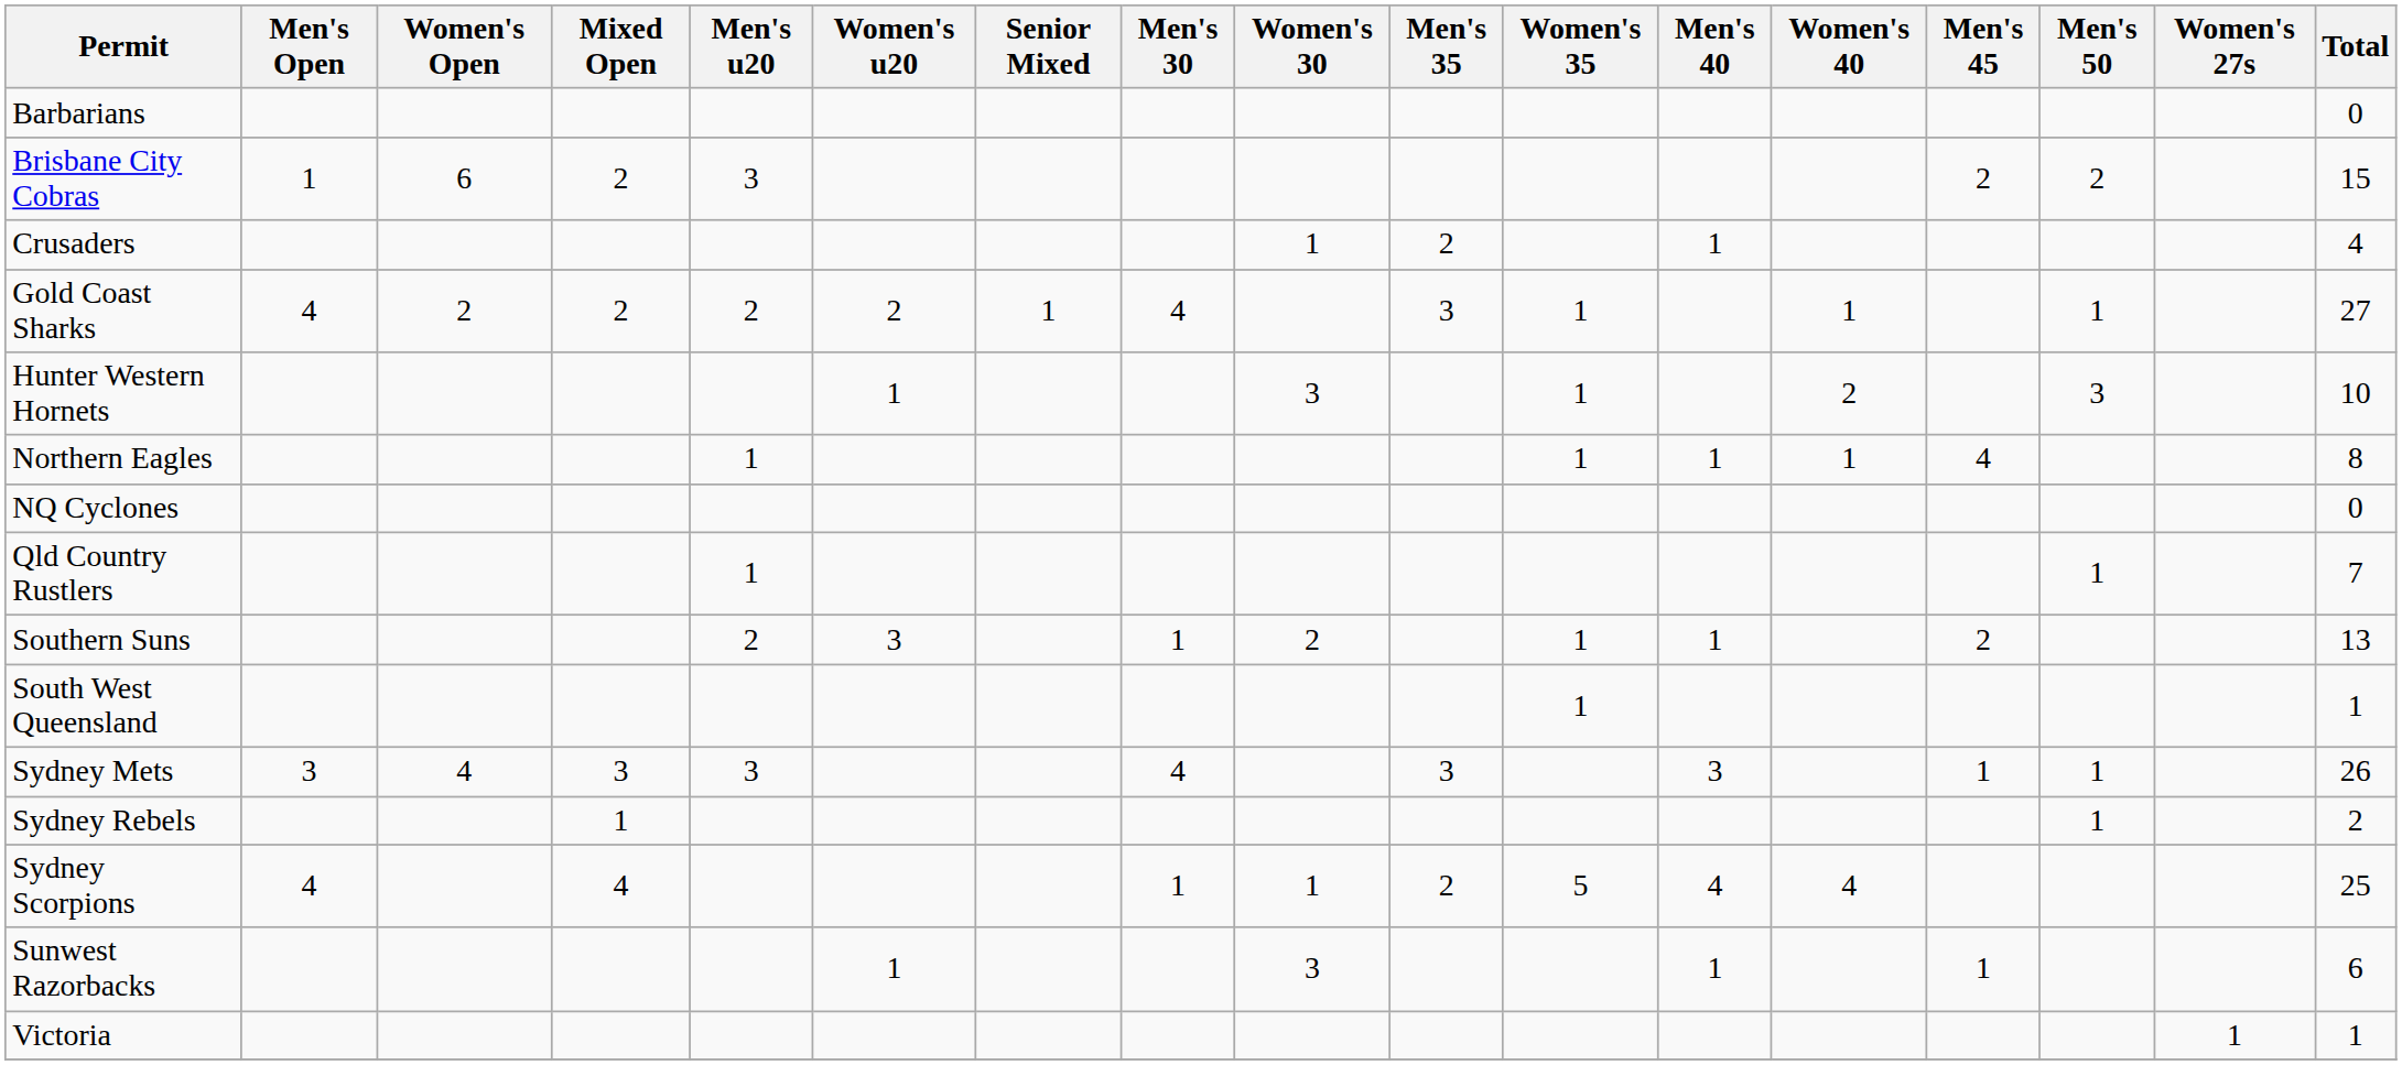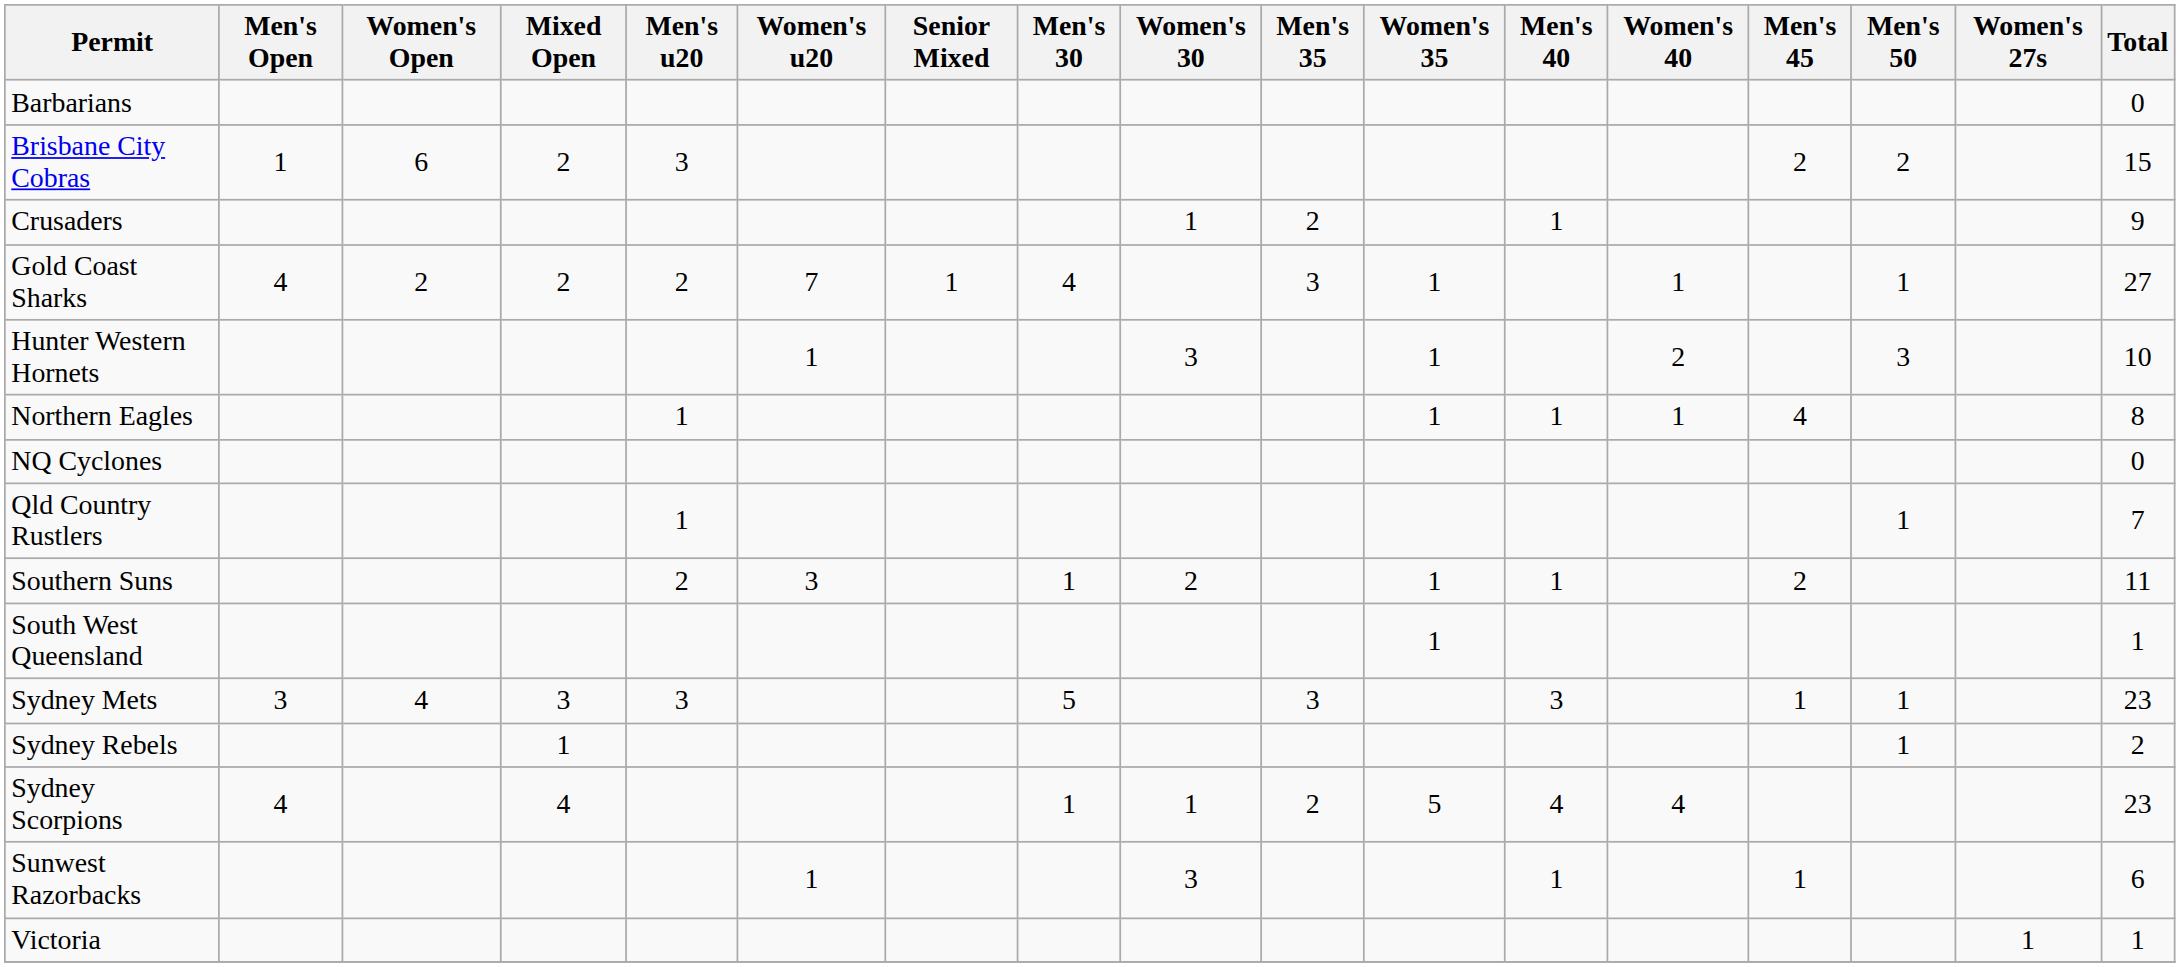Crusaders | Total: 4 -> 9
Gold Coast Sharks | Women's u20: 2 -> 7
Southern Suns | Total: 13 -> 11
Sydney Mets | Men's 30: 4 -> 5
Sydney Mets | Total: 26 -> 23
Sydney Scorpions | Total: 25 -> 23
